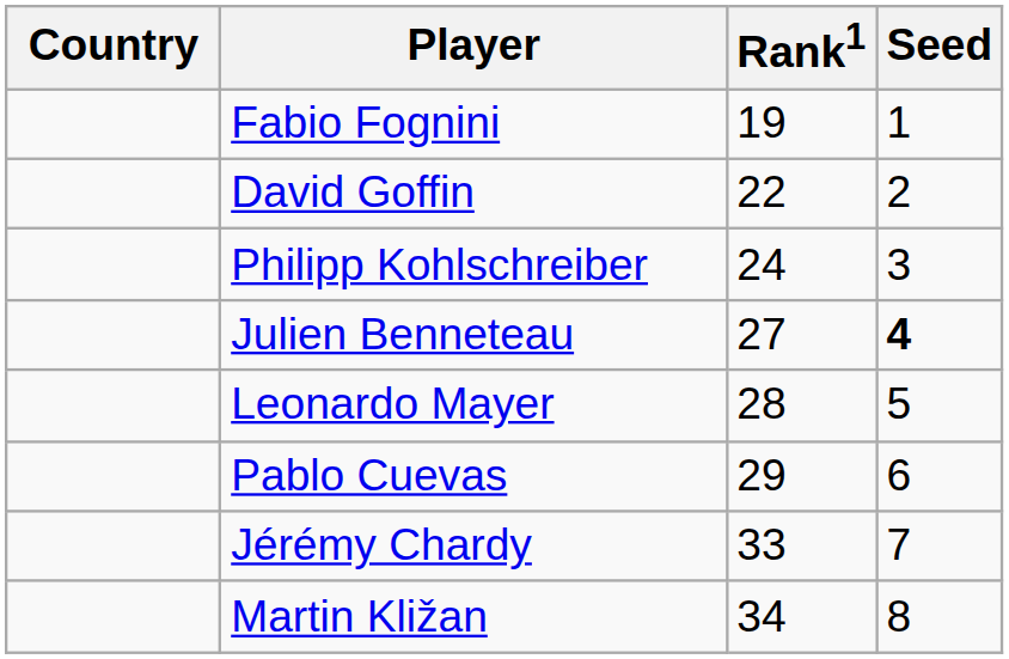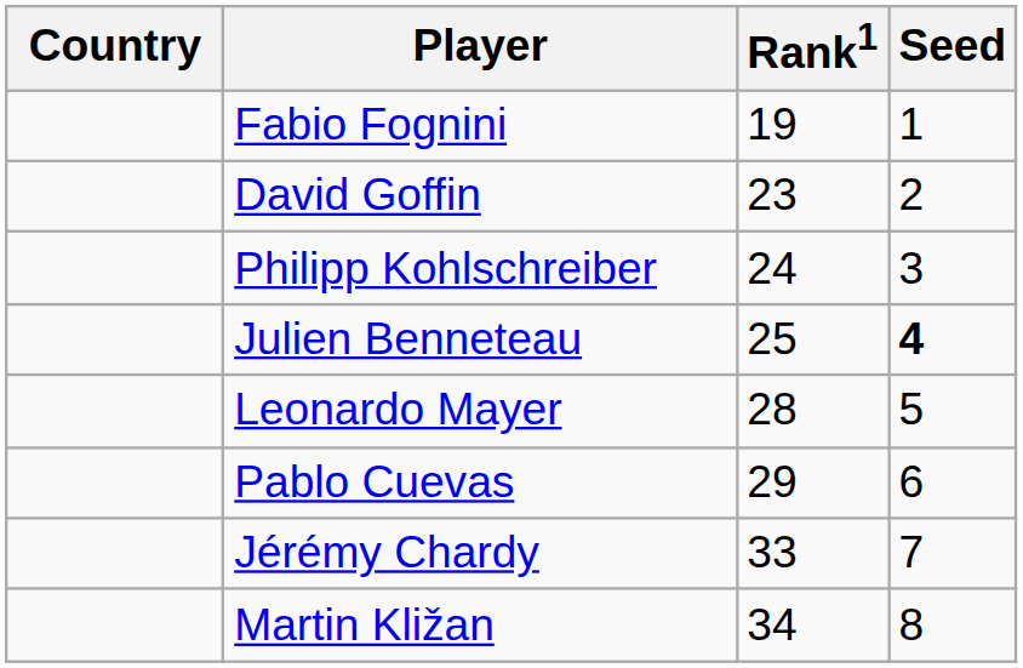David Goffin | Rank1: 22 -> 23
Julien Benneteau | Rank1: 27 -> 25
